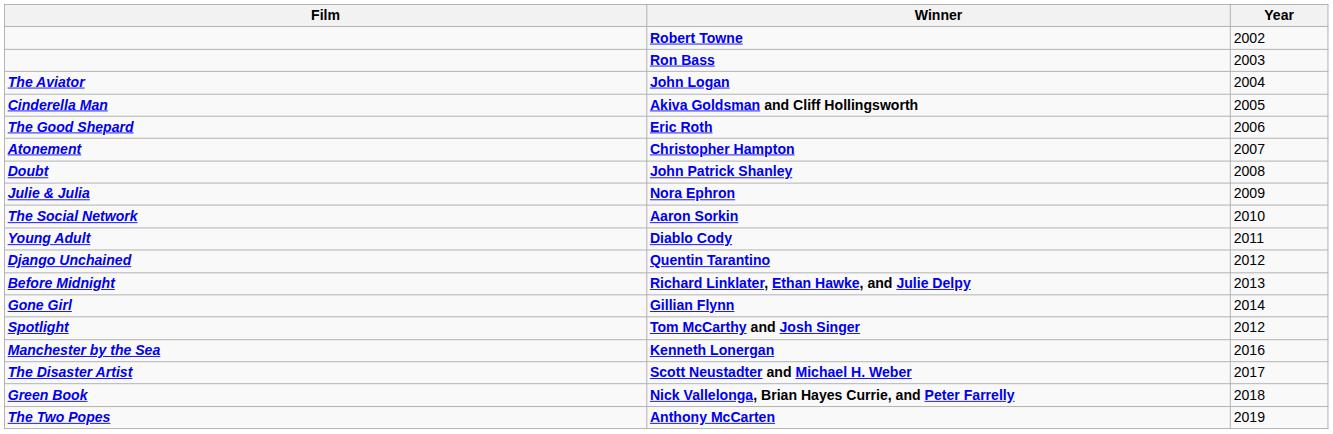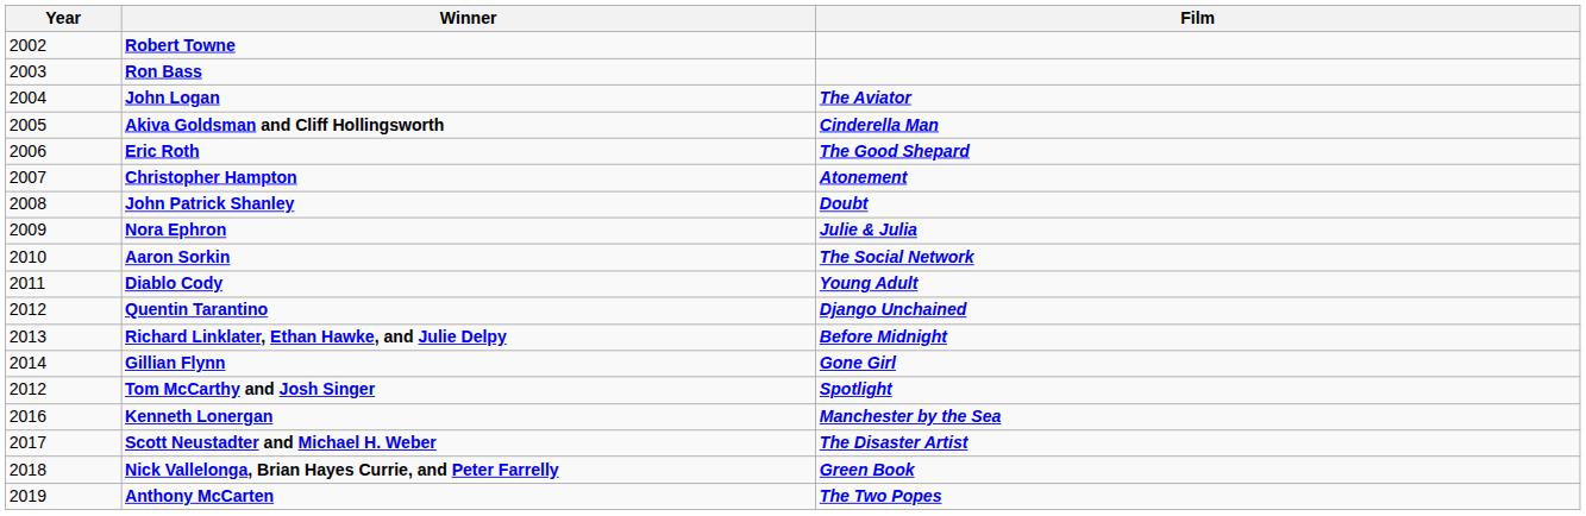columns swapped: Year <-> Film
